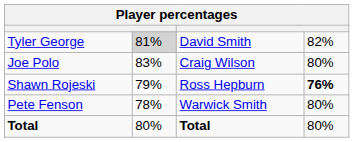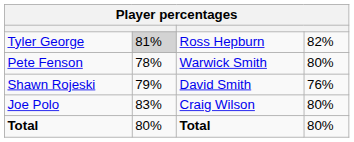Tyler George | column 3: David Smith -> Ross Hepburn
rows swapped: Joe Polo <-> Pete Fenson
Shawn Rojeski | column 3: Ross Hepburn -> David Smith
Shawn Rojeski | column 4: bold -> normal
